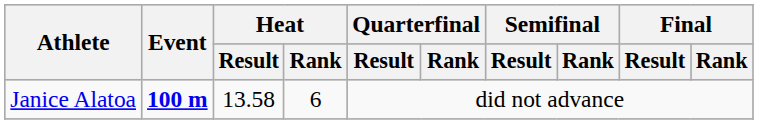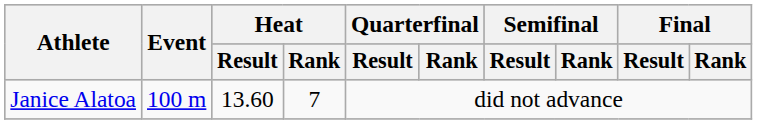Janice Alatoa | Event: bold -> normal
Janice Alatoa | Heat / Result: 13.58 -> 13.60
Janice Alatoa | Heat / Rank: 6 -> 7
